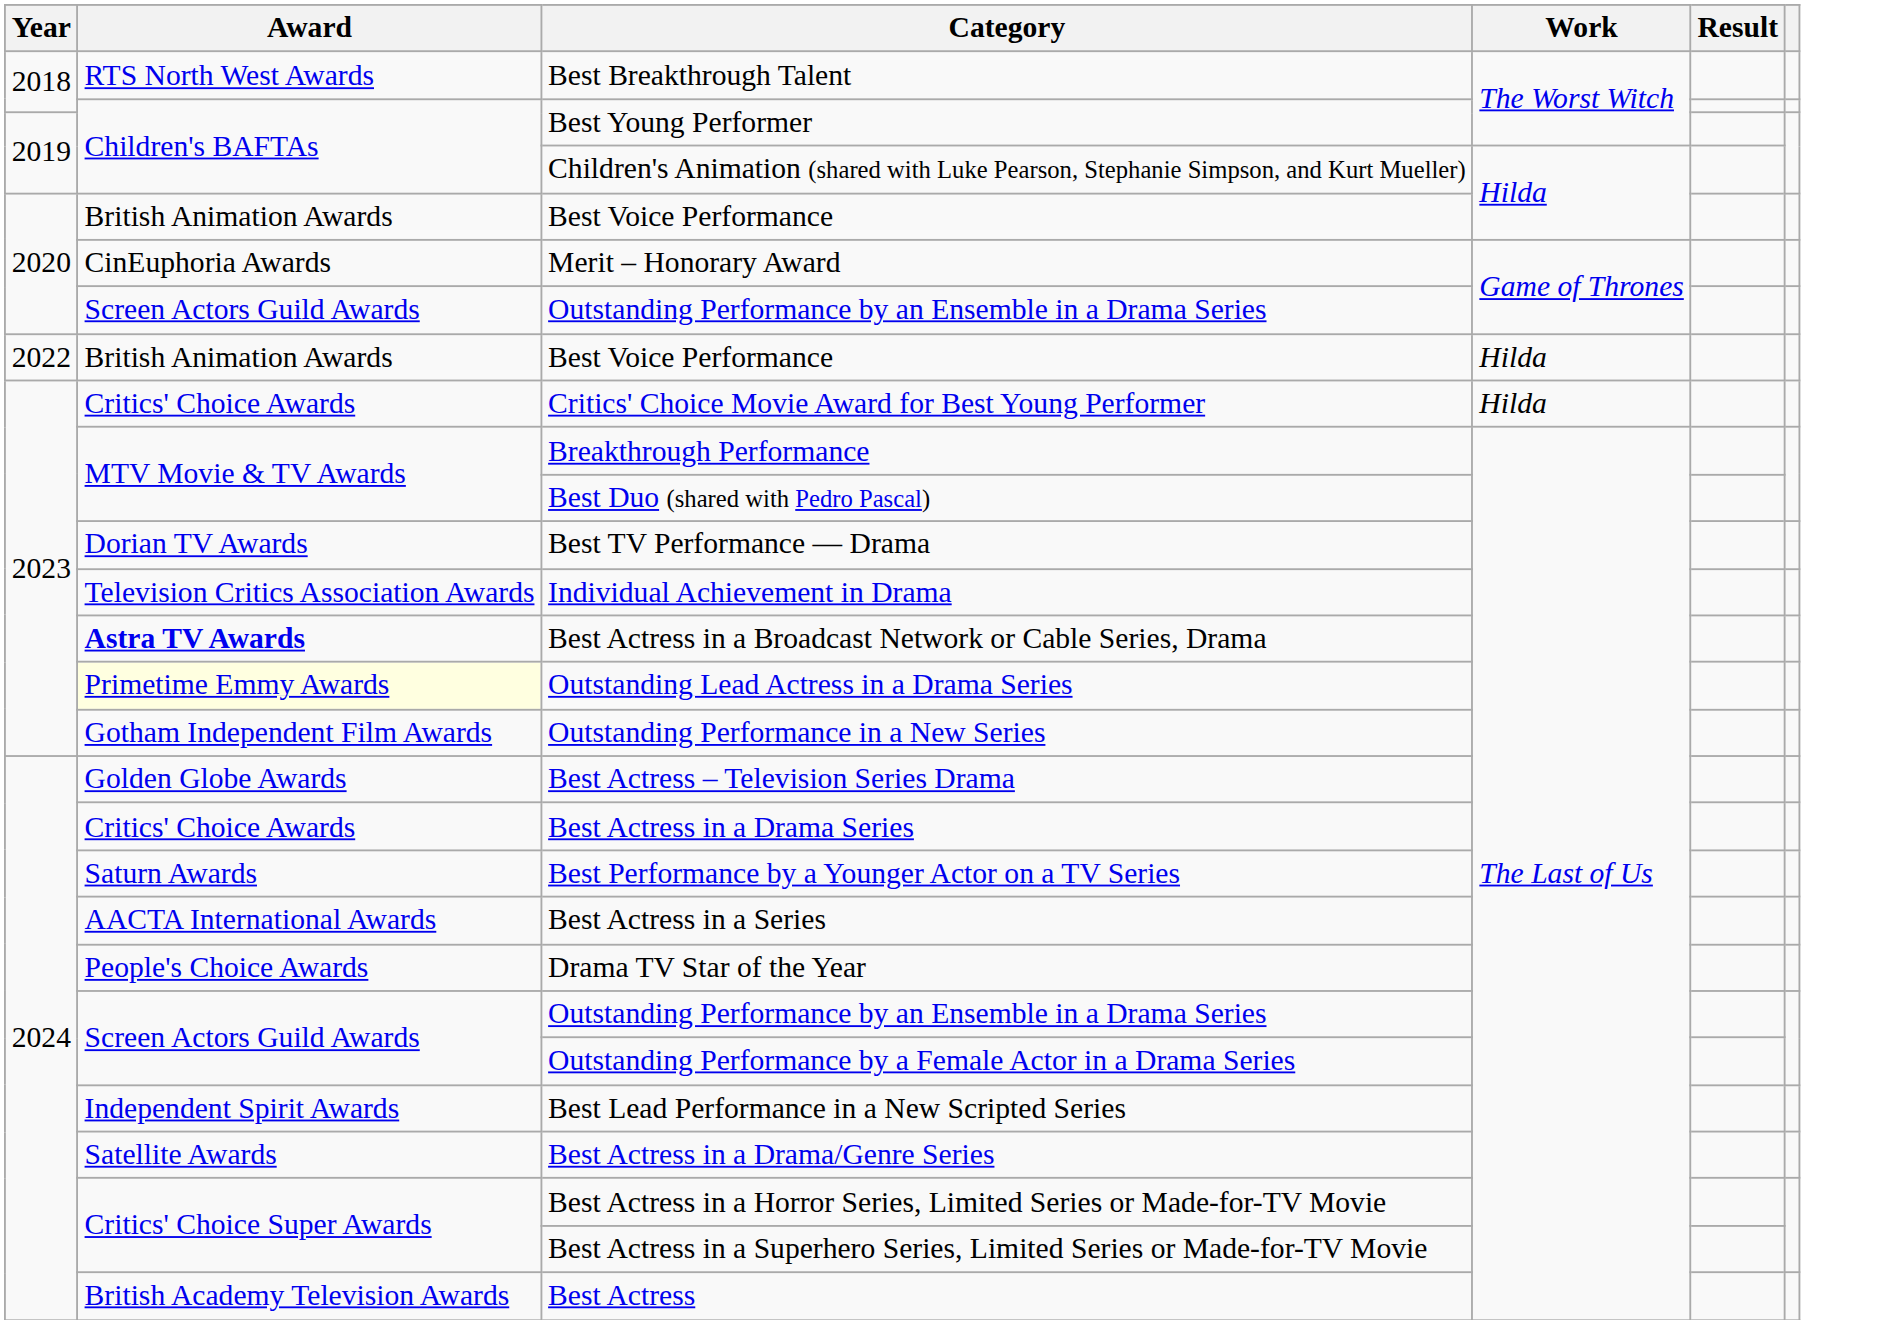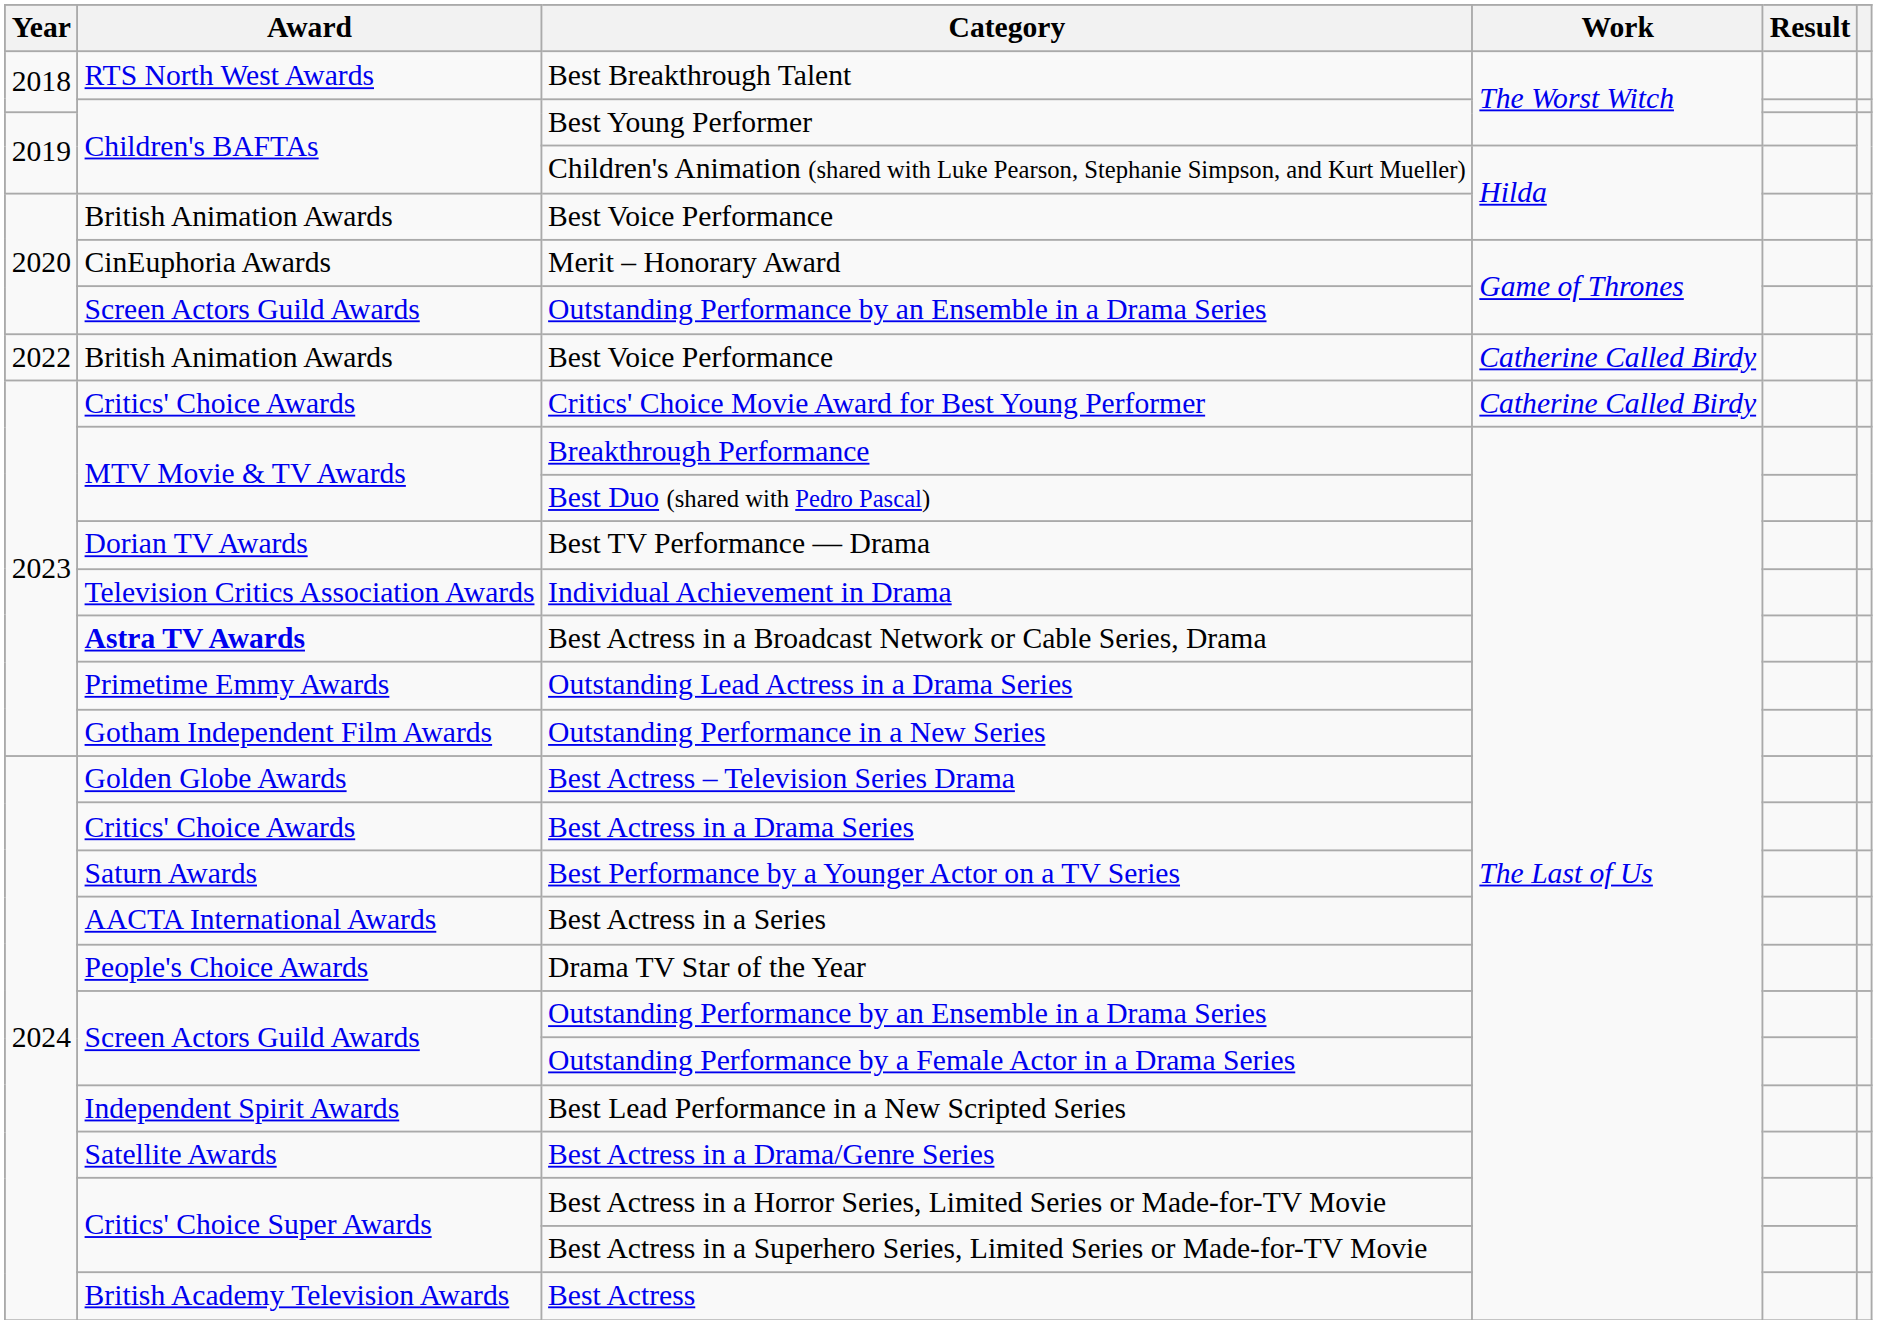2022 / Best Voice Performance | Work: Hilda -> Catherine Called Birdy
Critics' Choice Movie Award for Best Young Performer | Work: Hilda -> Catherine Called Birdy
Outstanding Lead Actress in a Drama Series | Award: lightyellow background -> no background
